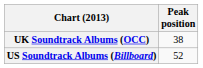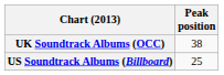US Soundtrack Albums (Billboard) | Peak position: 52 -> 25
